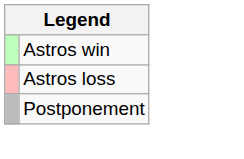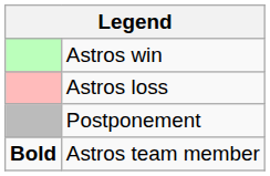+ row: Bold | Astros team member
